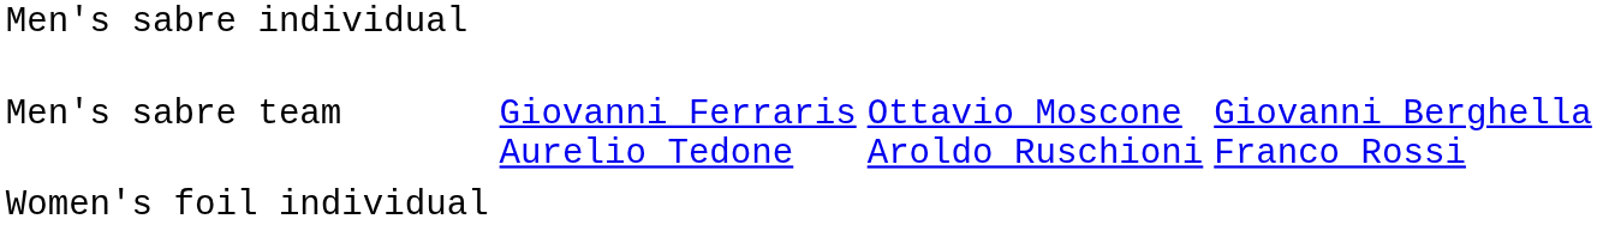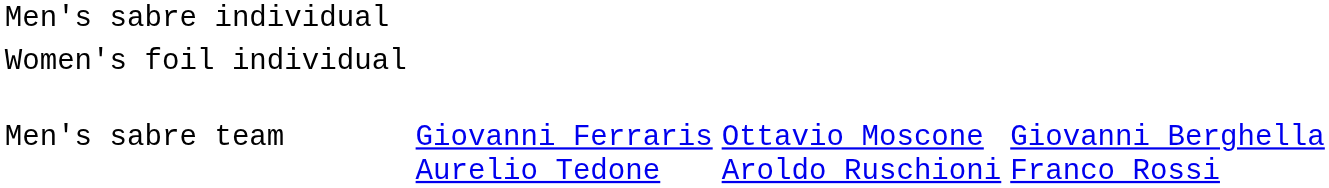rows swapped: Men's sabre team <-> Women's foil individual
